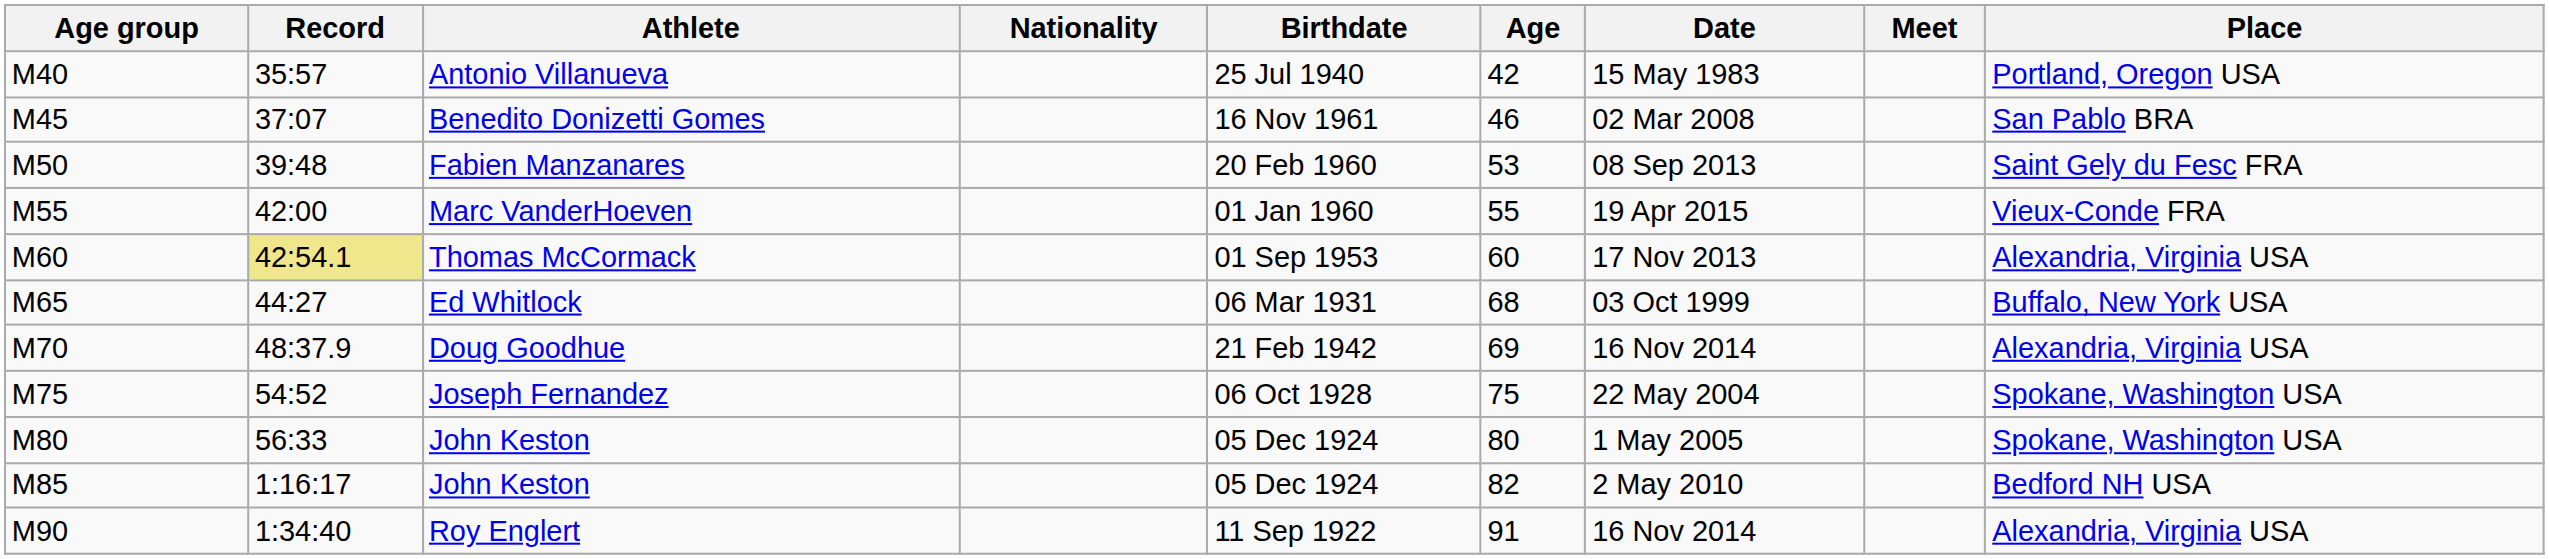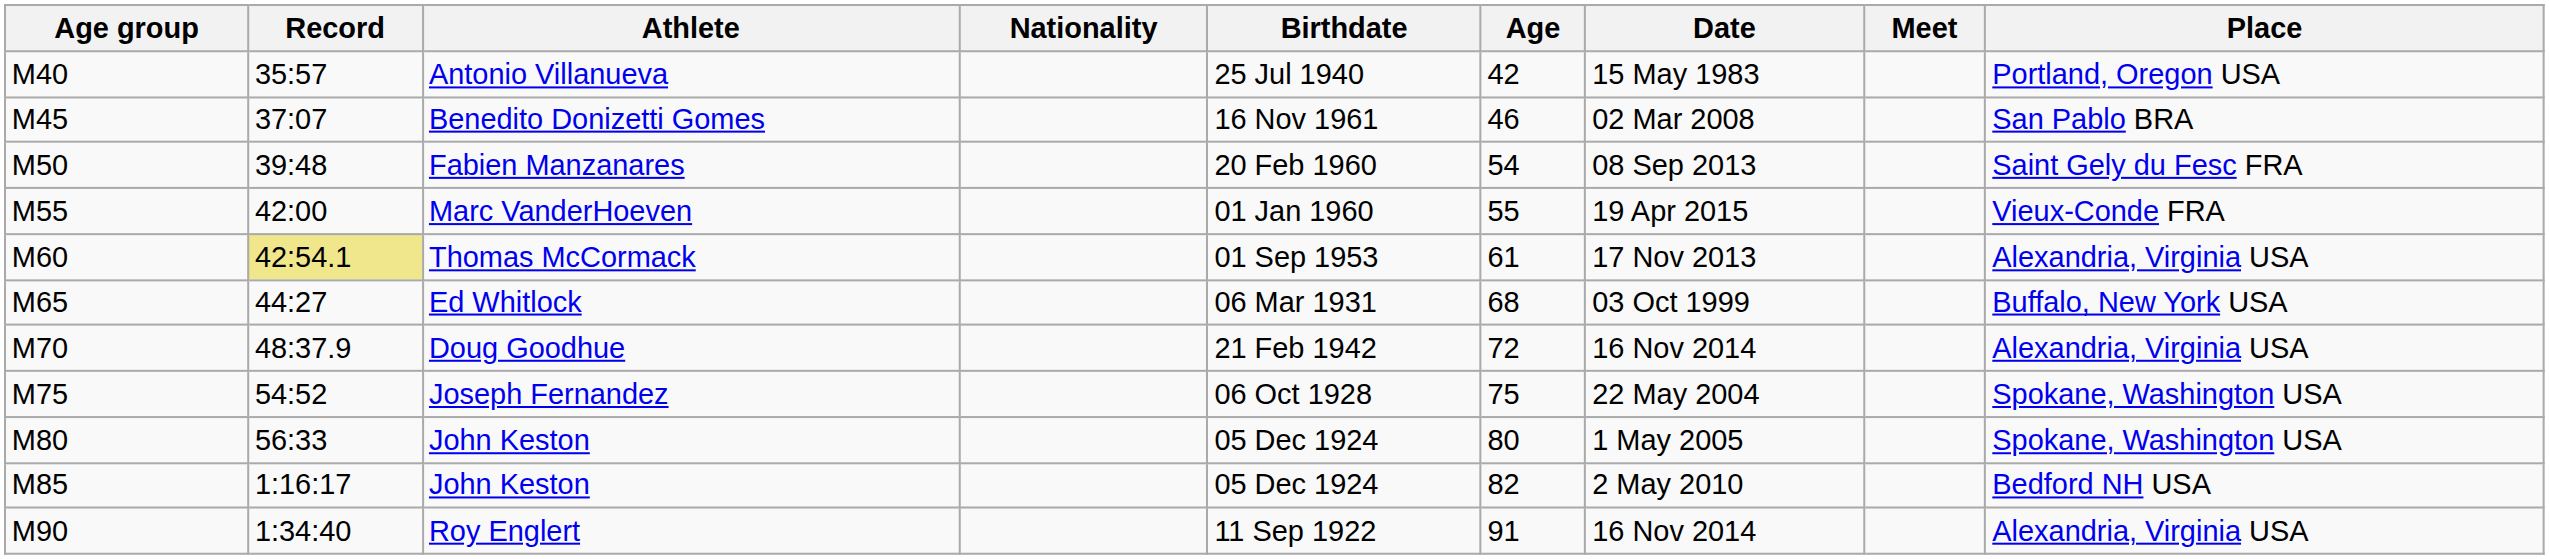Fabien Manzanares | Age: 53 -> 54
Thomas McCormack | Age: 60 -> 61
Doug Goodhue | Age: 69 -> 72
